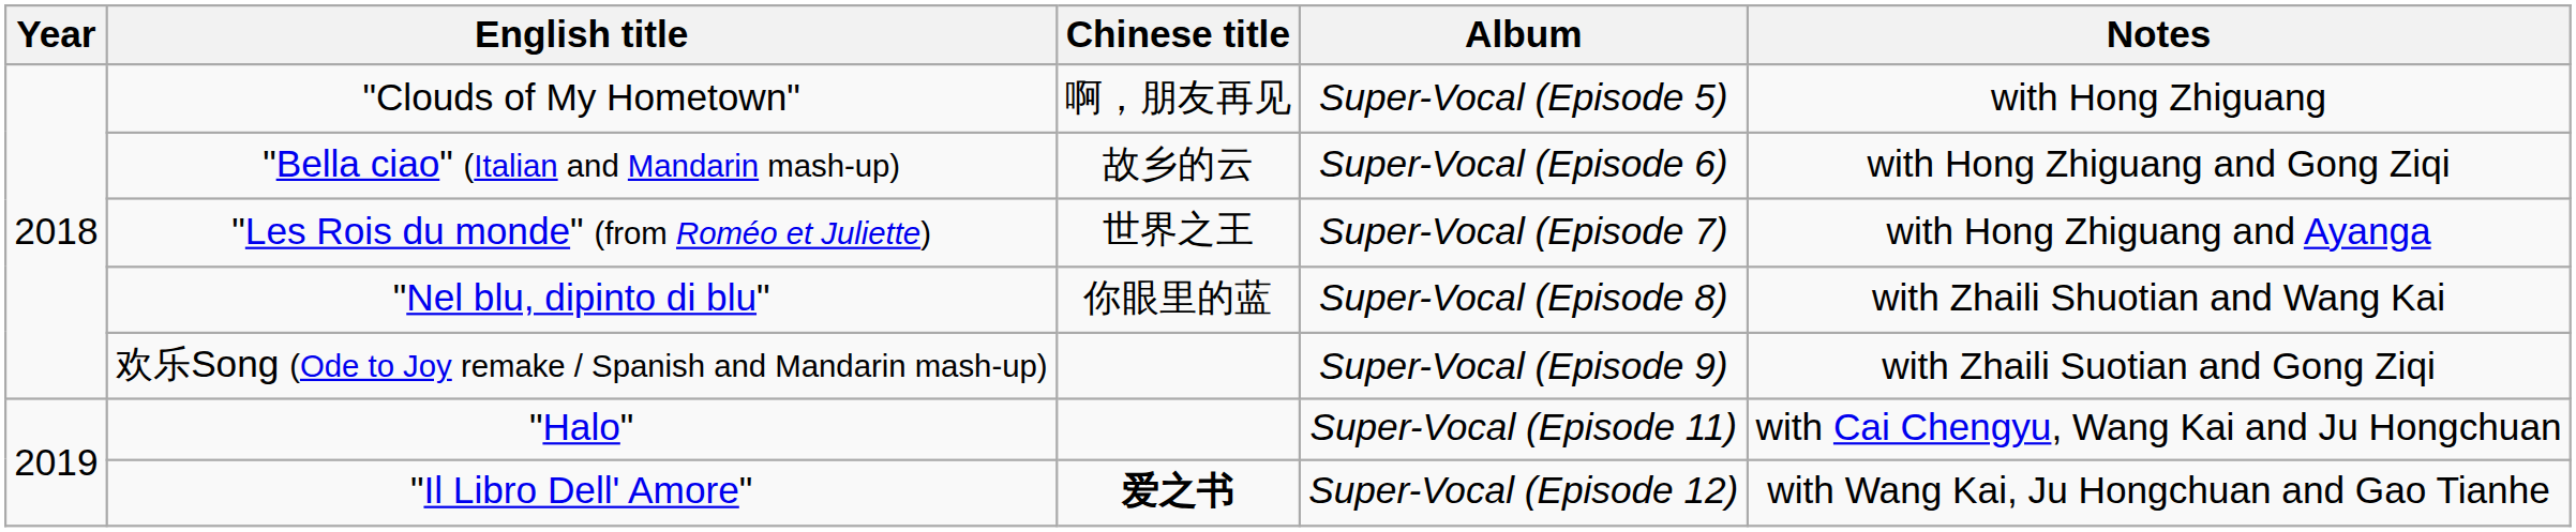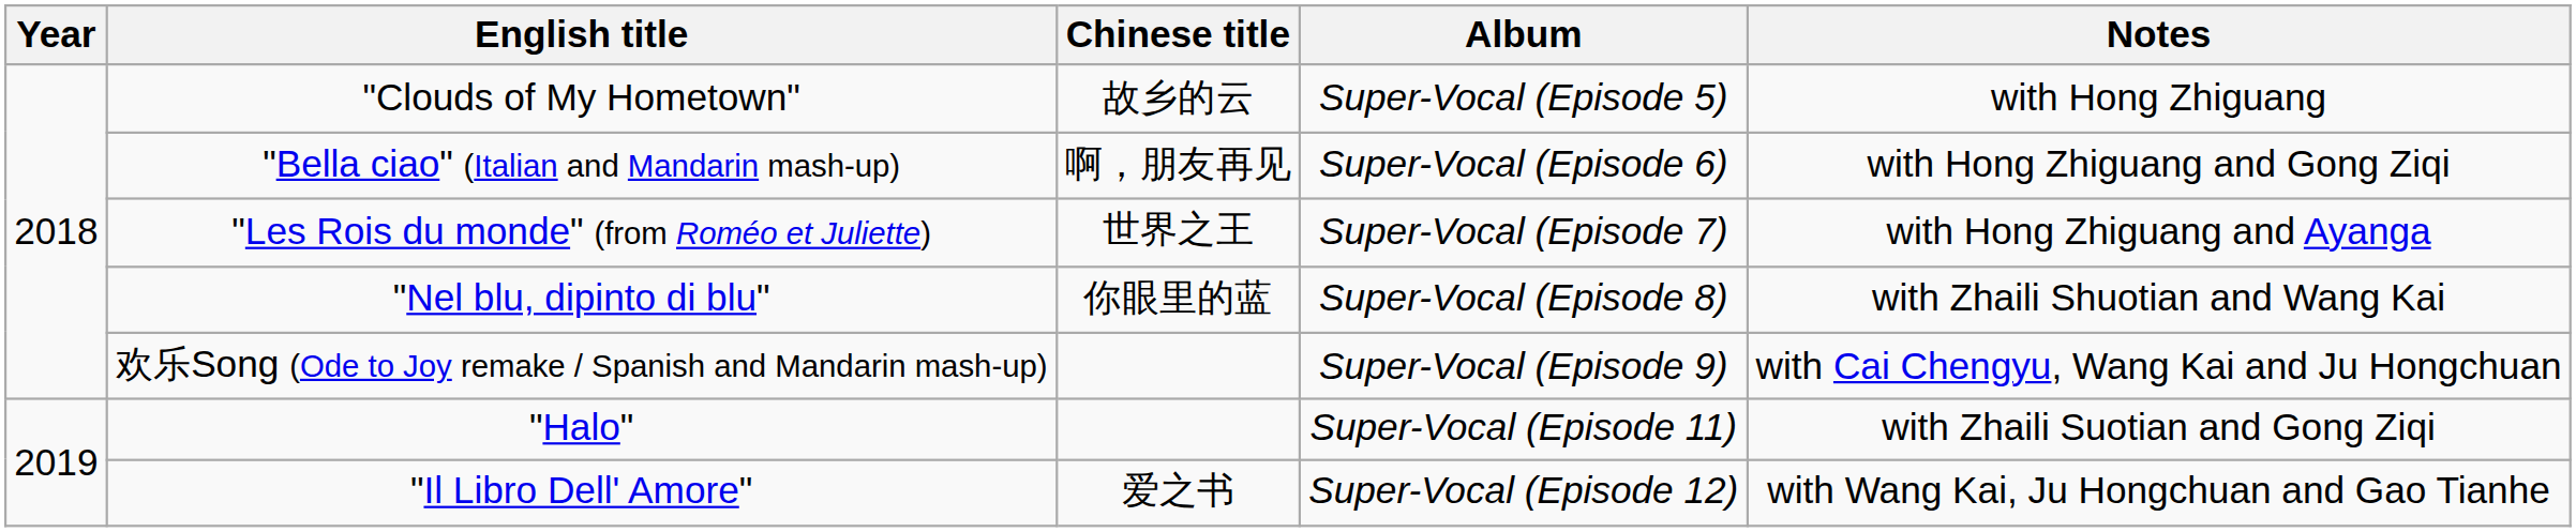"Clouds of My Hometown" | Chinese title: 啊，朋友再见 -> 故乡的云
"Bella ciao" (Italian and Mandarin mash-up) | Chinese title: 故乡的云 -> 啊，朋友再见
欢乐Song (Ode to Joy remake / Spanish and Mandarin mash-up) | Notes: with Zhaili Suotian and Gong Ziqi -> with Cai Chengyu, Wang Kai and Ju Hongchuan
"Halo" | Notes: with Cai Chengyu, Wang Kai and Ju Hongchuan -> with Zhaili Suotian and Gong Ziqi
"Il Libro Dell' Amore" | Chinese title: bold -> normal
